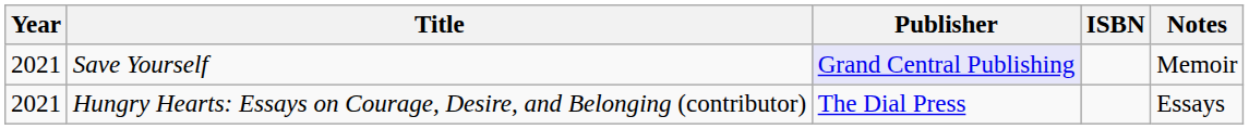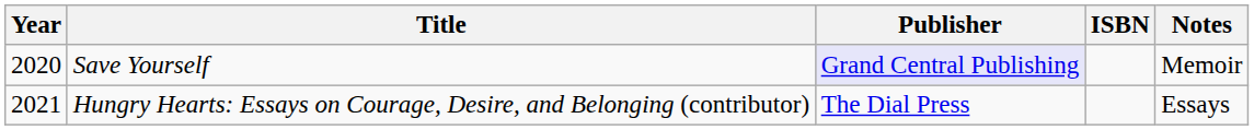Save Yourself | Year: 2021 -> 2020
